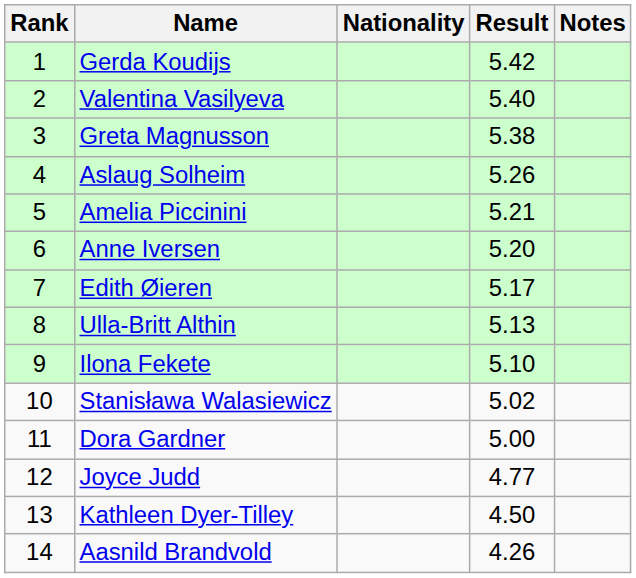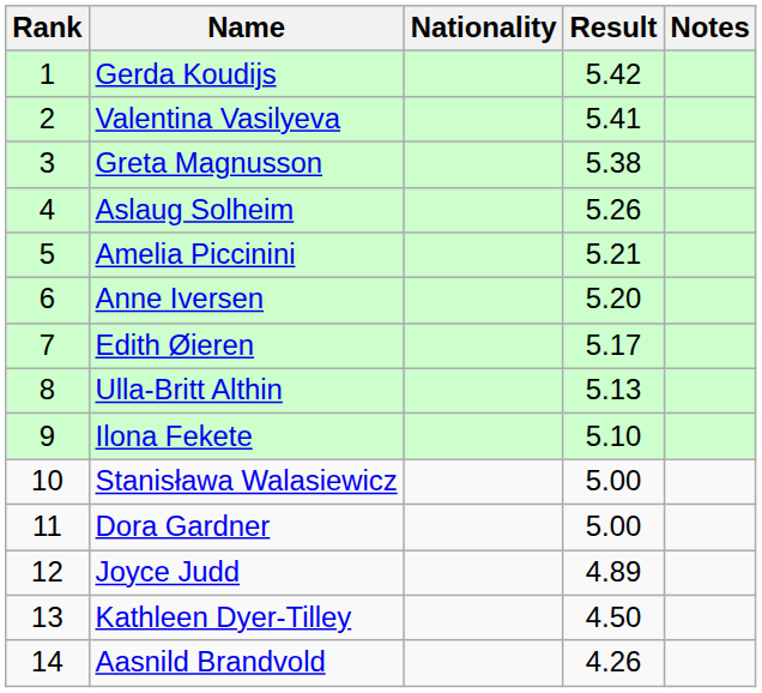Valentina Vasilyeva | Result: 5.40 -> 5.41
Stanisława Walasiewicz | Result: 5.02 -> 5.00
Joyce Judd | Result: 4.77 -> 4.89
